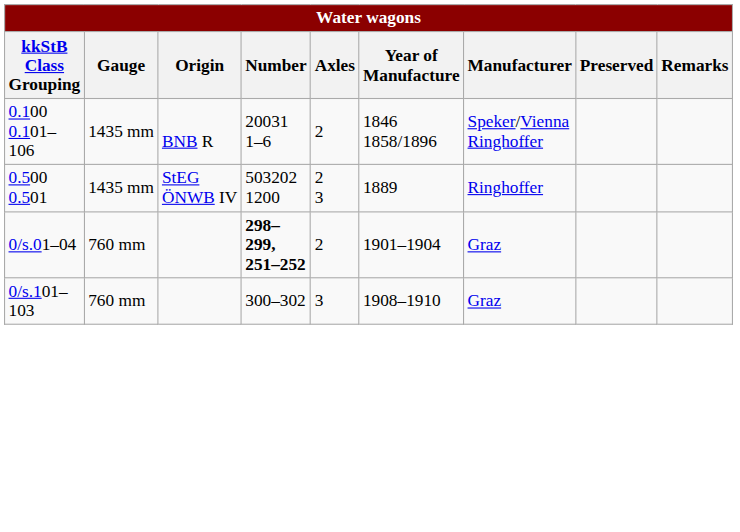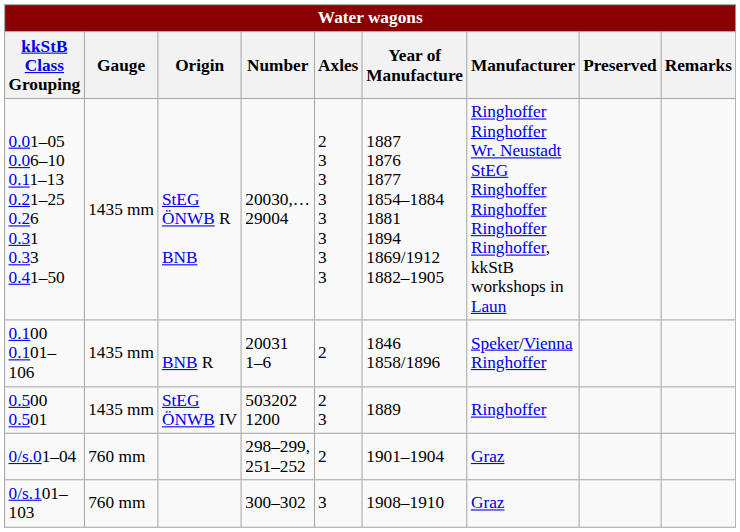+ row: 0.01–05 0.06–10 0.11–13 0.21–25 0.26 0.31 0.33 0.41–50 | 1435 mm | StEG ÖNWB R BNB | 20030,… 29004 | 2 3 3 3 3 3 3 3 | 1887 1876 1877 1854–1884 1881 1894 1869/1912 1882–1905 | Ringhoffer Ringhoffer Wr. Neustadt StEG Ringhoffer Ringhoffer Ringhoffer Ringhoffer, kkStB workshops in Laun
0/s.01–04 | Number: bold -> normal
